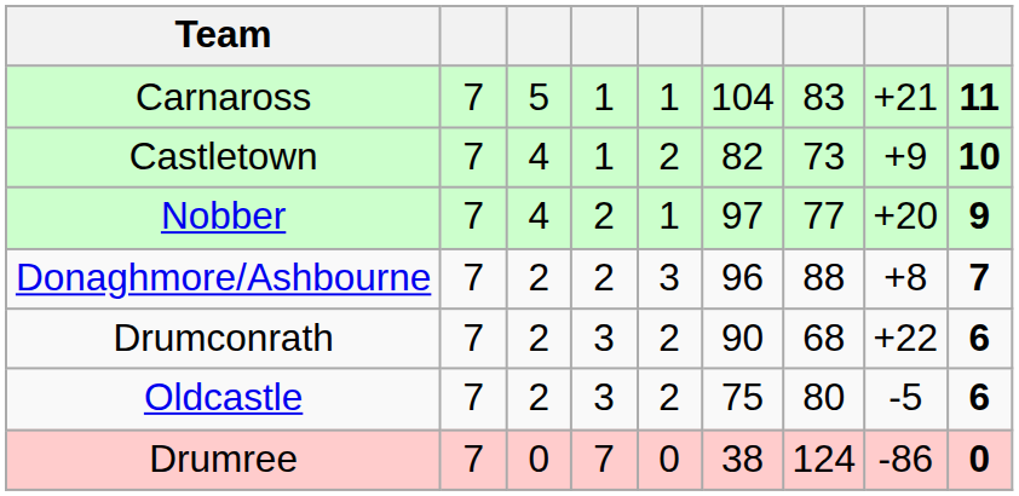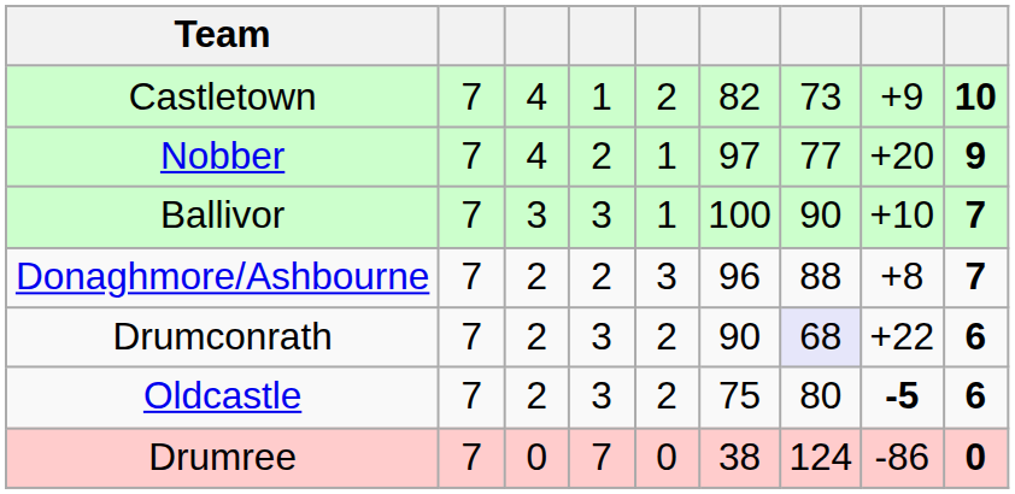- row: Carnaross | 7 | 5 | 1 | 1 | 104 | 83 | +21 | 11
+ row: Ballivor | 7 | 3 | 3 | 1 | 100 | 90 | +10 | 7
Drumconrath | column 7: no background -> lavender background
Oldcastle | column 8: normal -> bold
